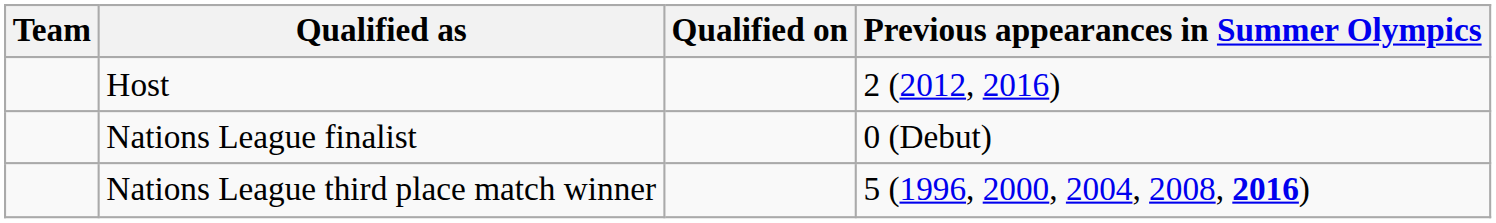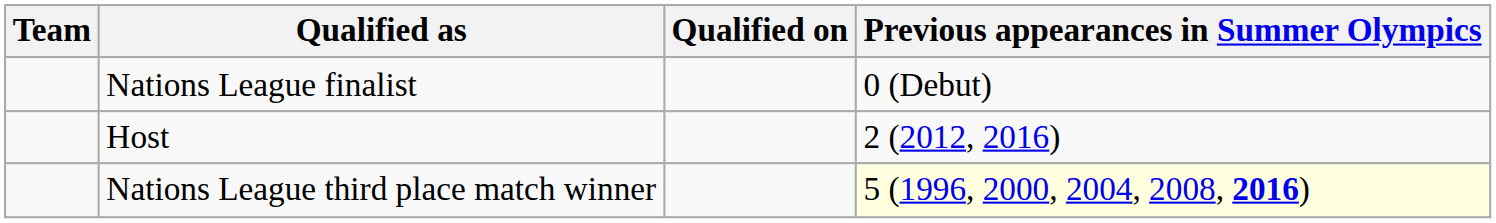rows swapped: Host <-> Nations League finalist
Nations League third place match winner | Previous appearances in Summer Olympics: no background -> lightyellow background
